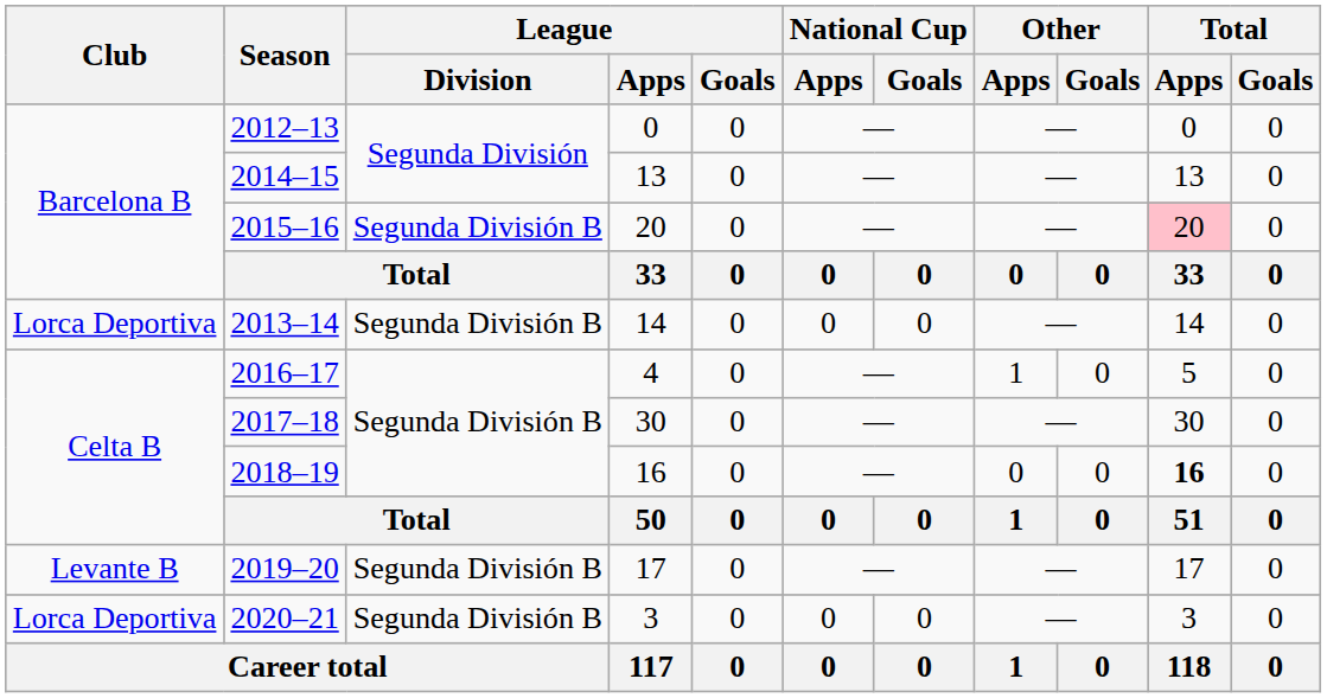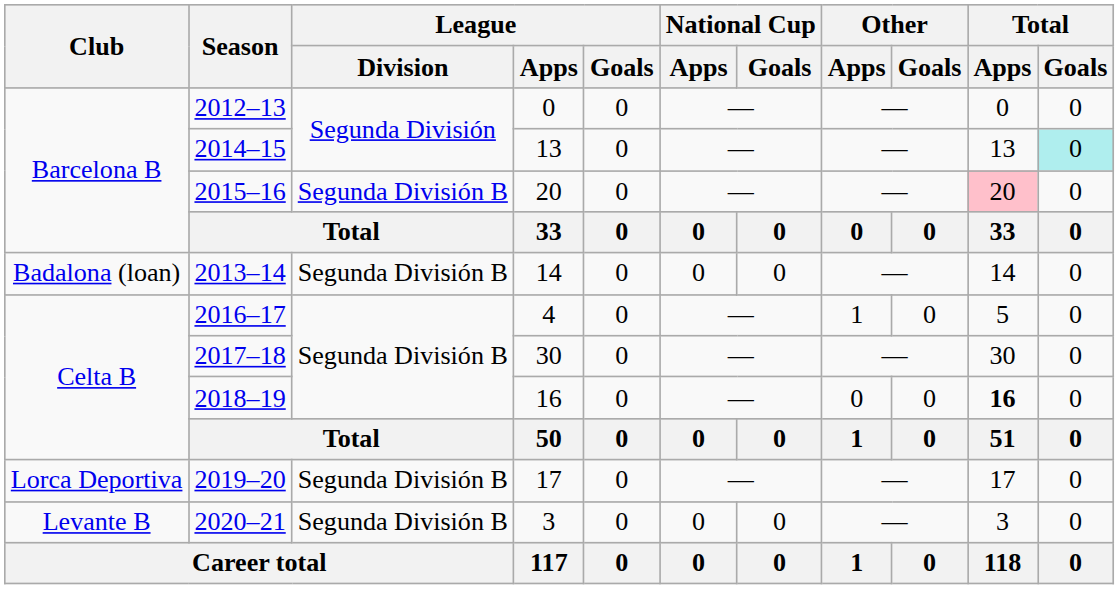2014–15 | Total / Goals: no background -> paleturquoise background
2013–14 | Club: Lorca Deportiva -> Badalona (loan)
2019–20 | Club: Levante B -> Lorca Deportiva
2020–21 | Club: Lorca Deportiva -> Levante B
